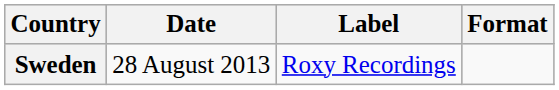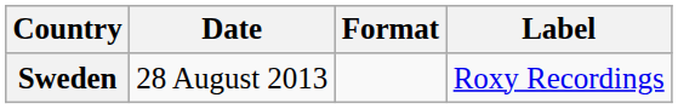columns swapped: Format <-> Label
